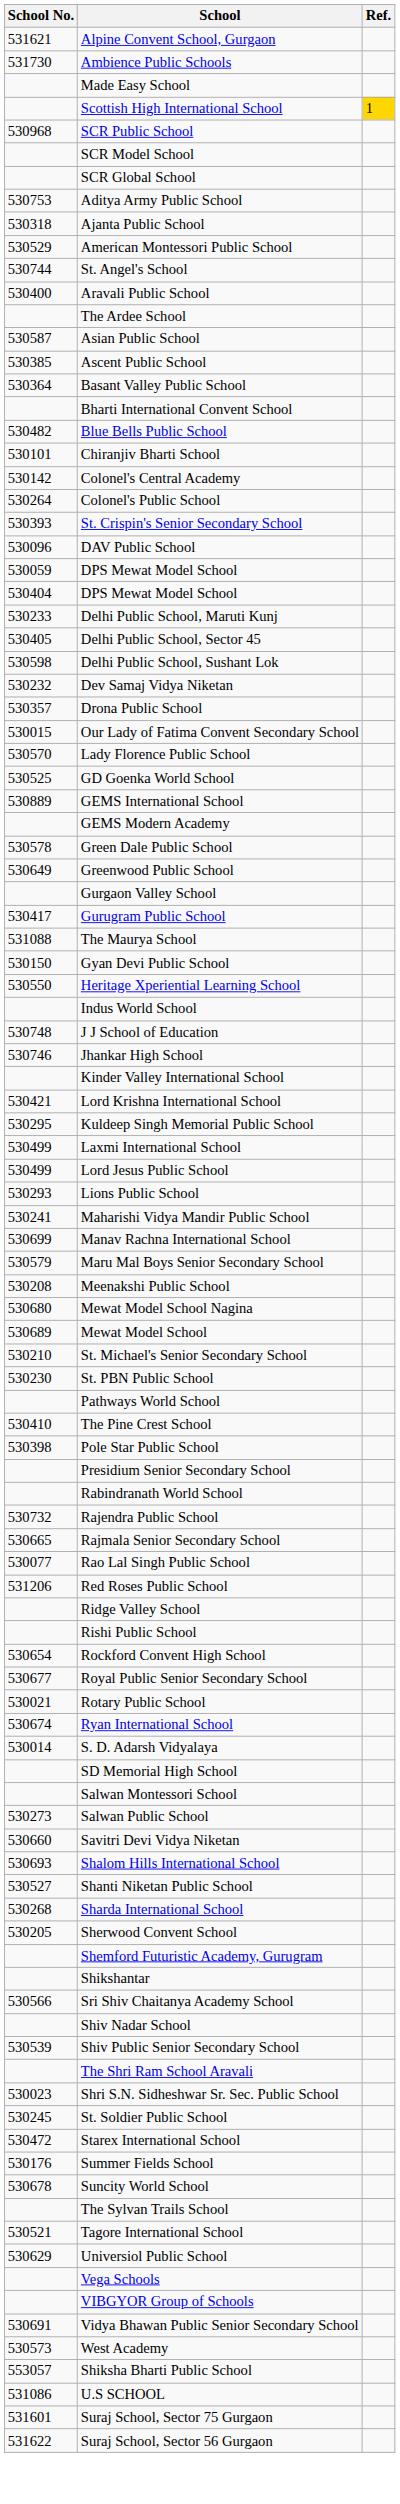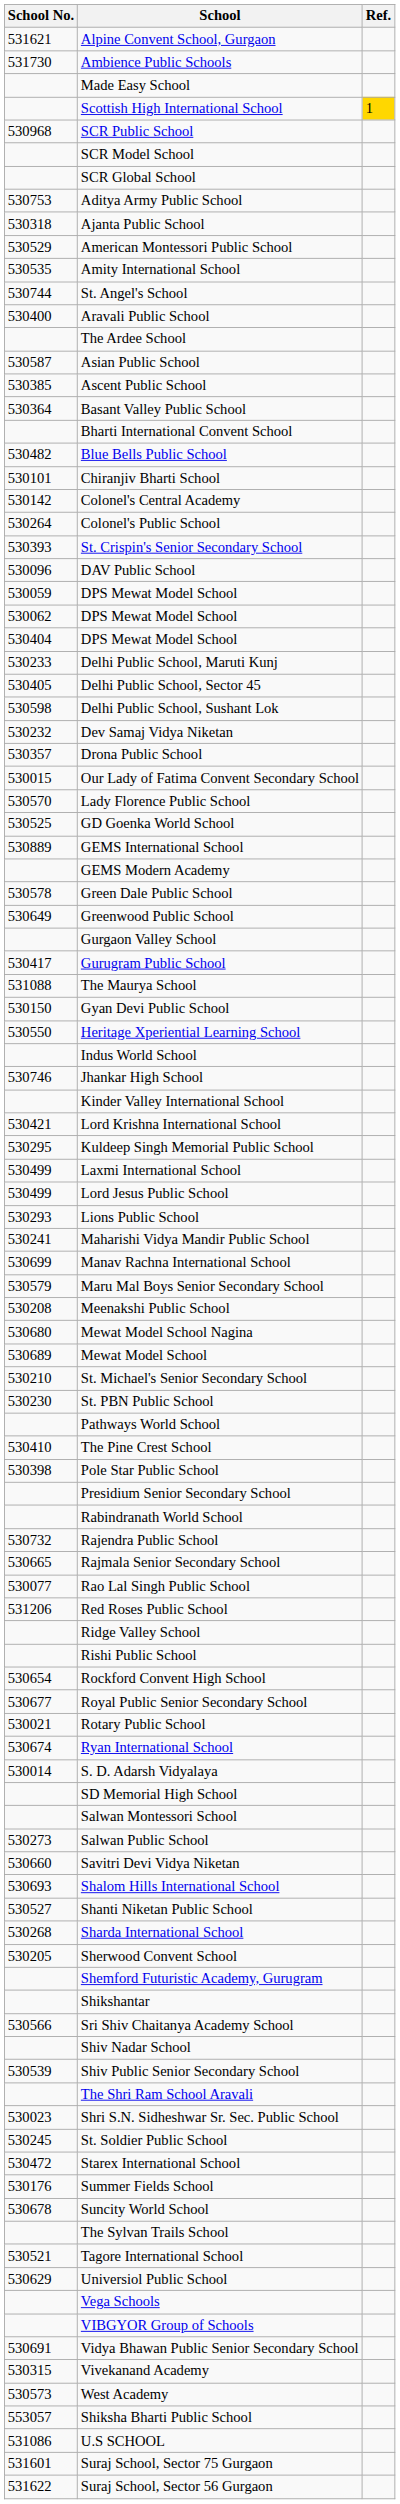+ row: 530535 | Amity International School
+ row: 530062 | DPS Mewat Model School
- row: 530748 | J J School of Education
+ row: 530315 | Vivekanand Academy
